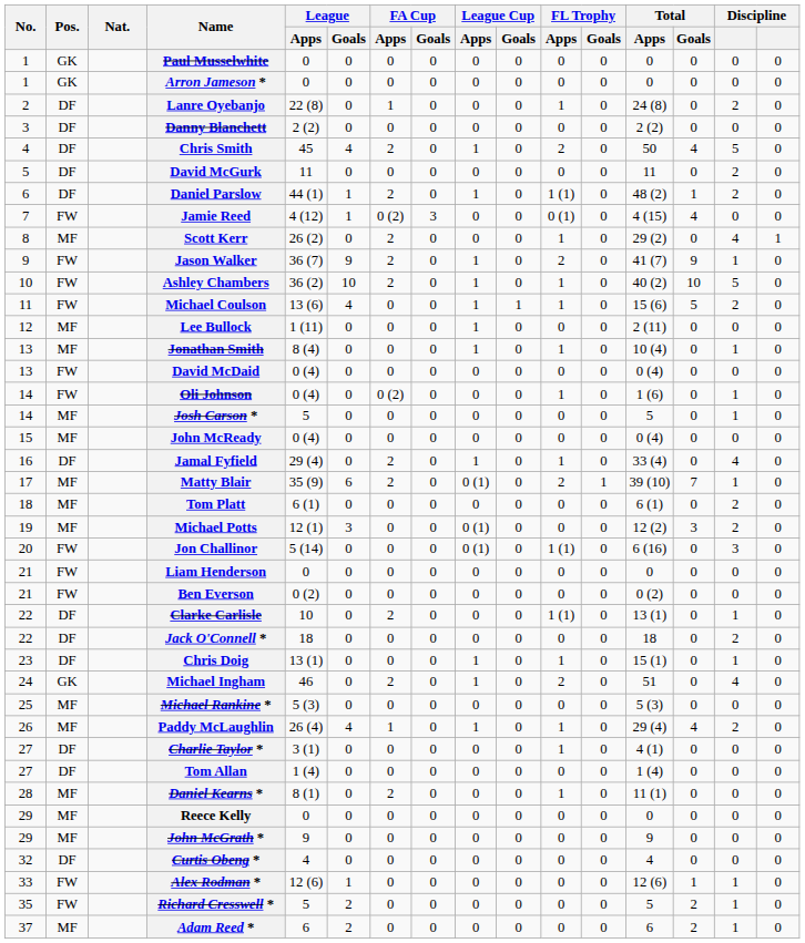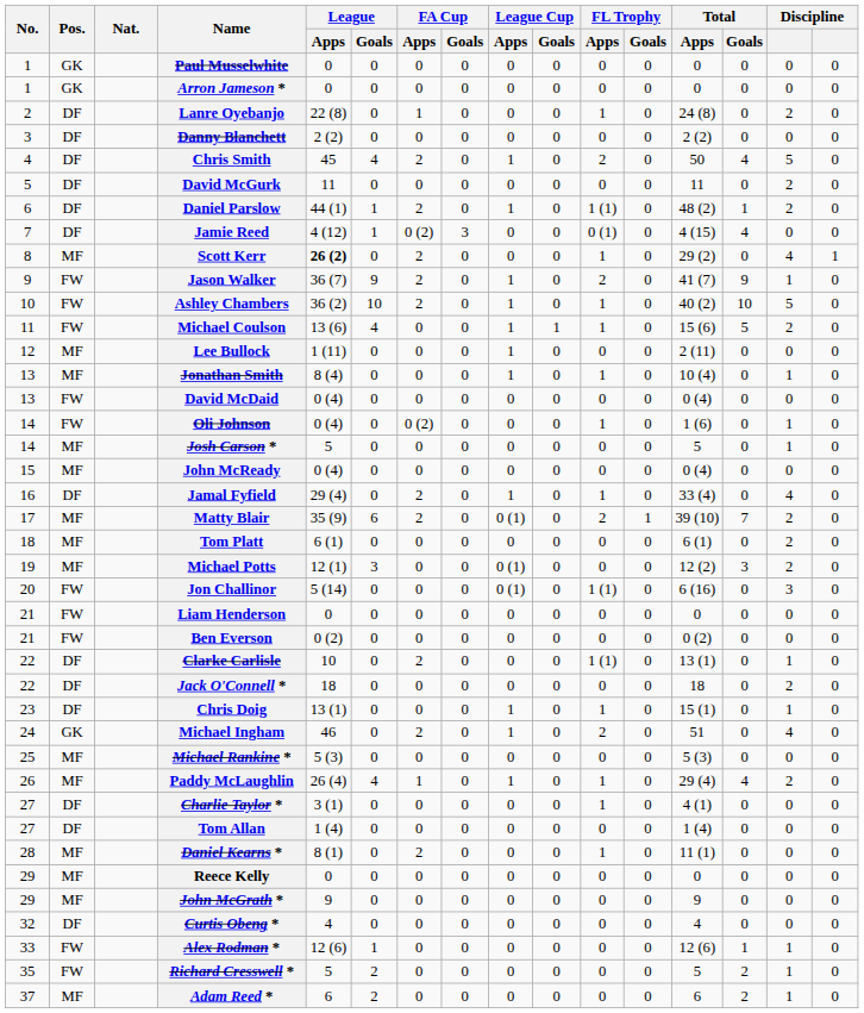Jamie Reed | Pos.: FW -> DF
Scott Kerr | League / Apps: normal -> bold
Matty Blair | column 15: 1 -> 2
